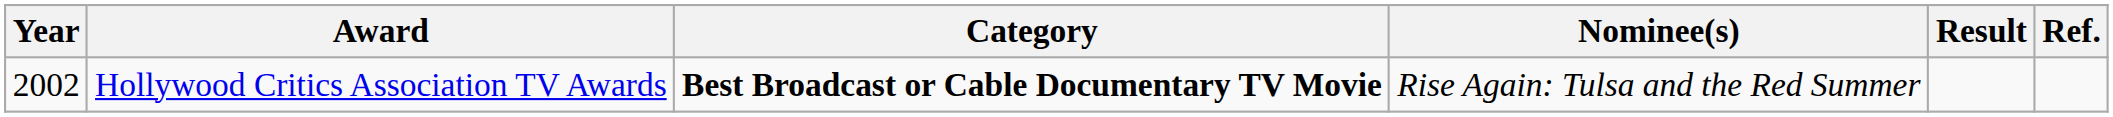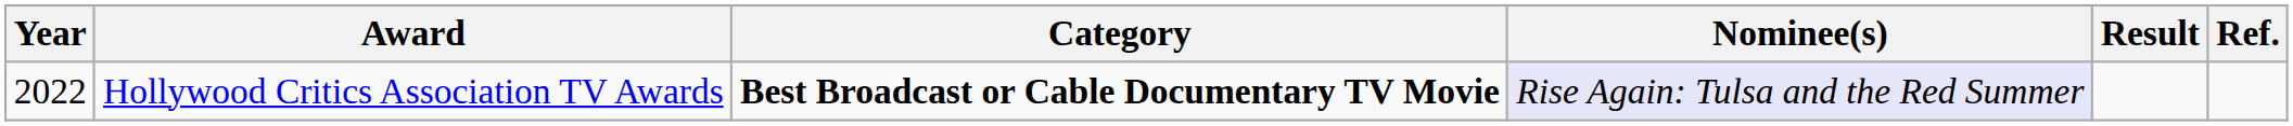Hollywood Critics Association TV Awards | Year: 2002 -> 2022
Hollywood Critics Association TV Awards | Nominee(s): no background -> lavender background
